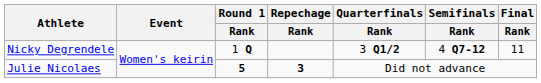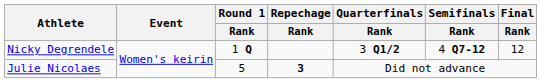Nicky Degrendele | Final / Rank: 11 -> 12
Julie Nicolaes | Round 1 / Rank: bold -> normal
